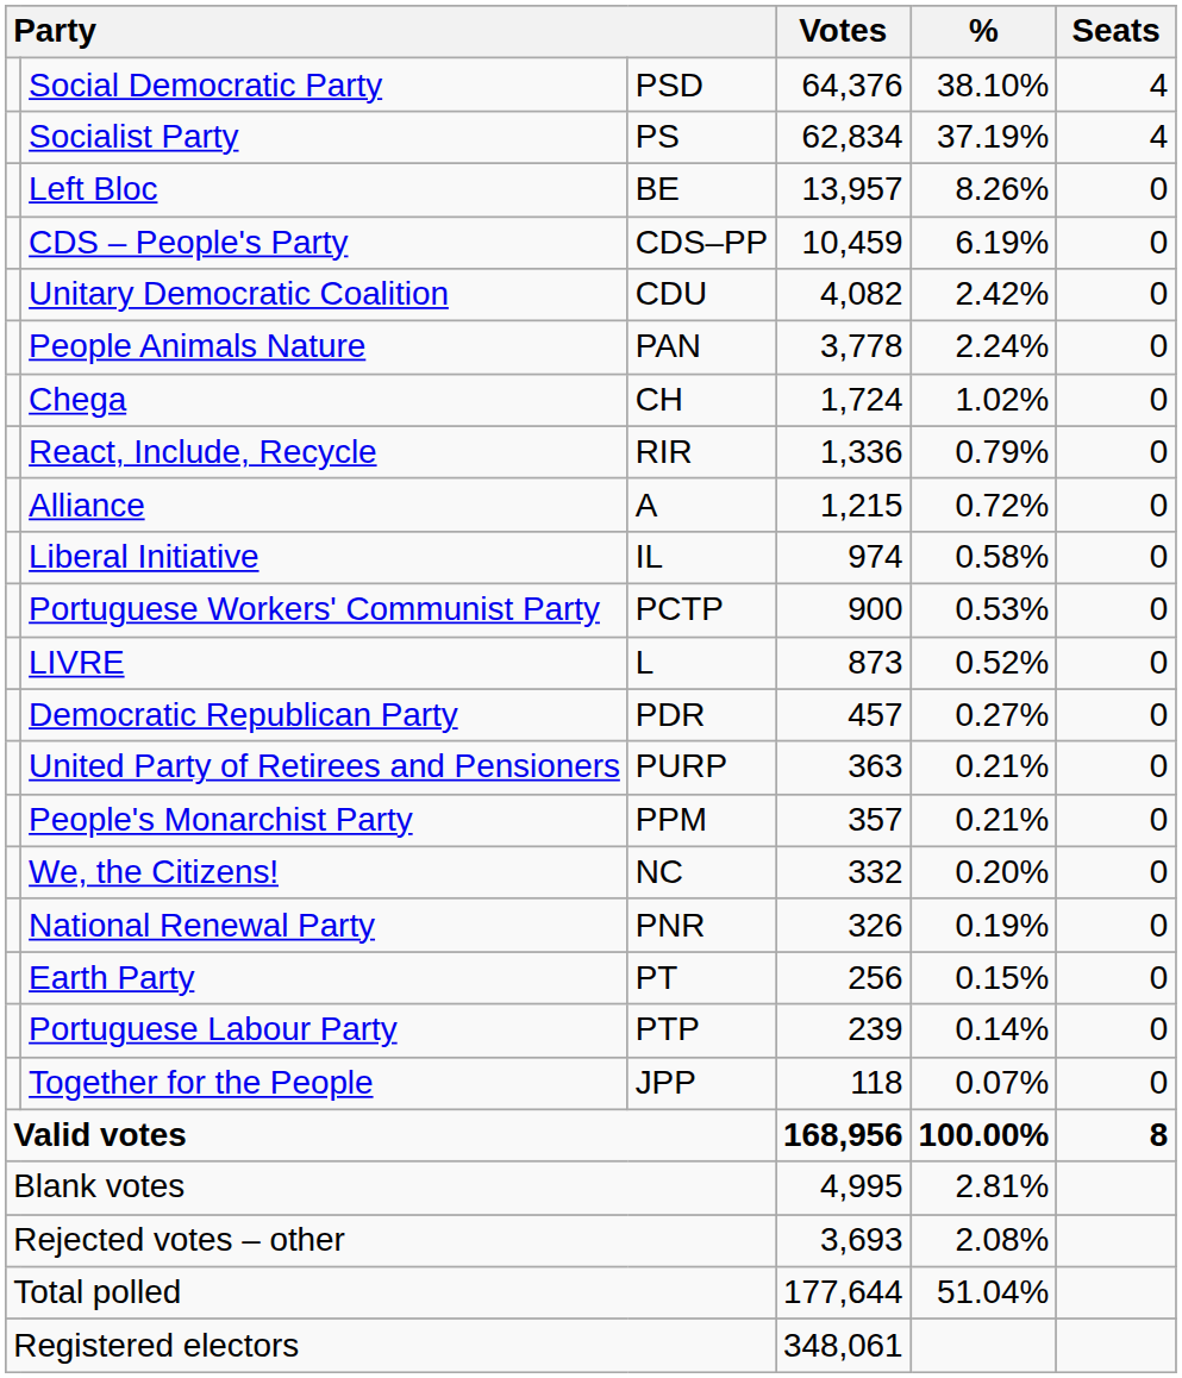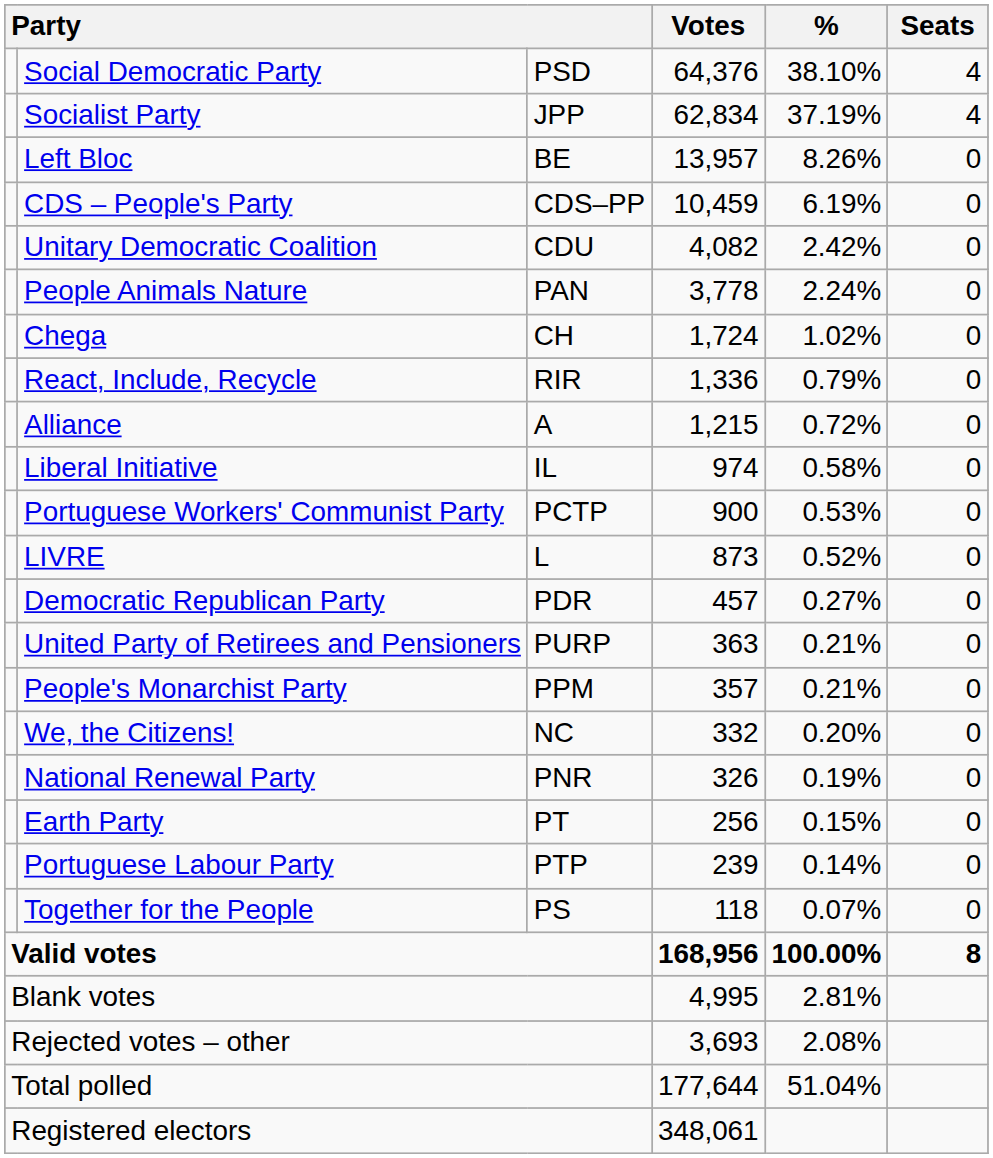Socialist Party | column 3: PS -> JPP
Together for the People | column 3: JPP -> PS
